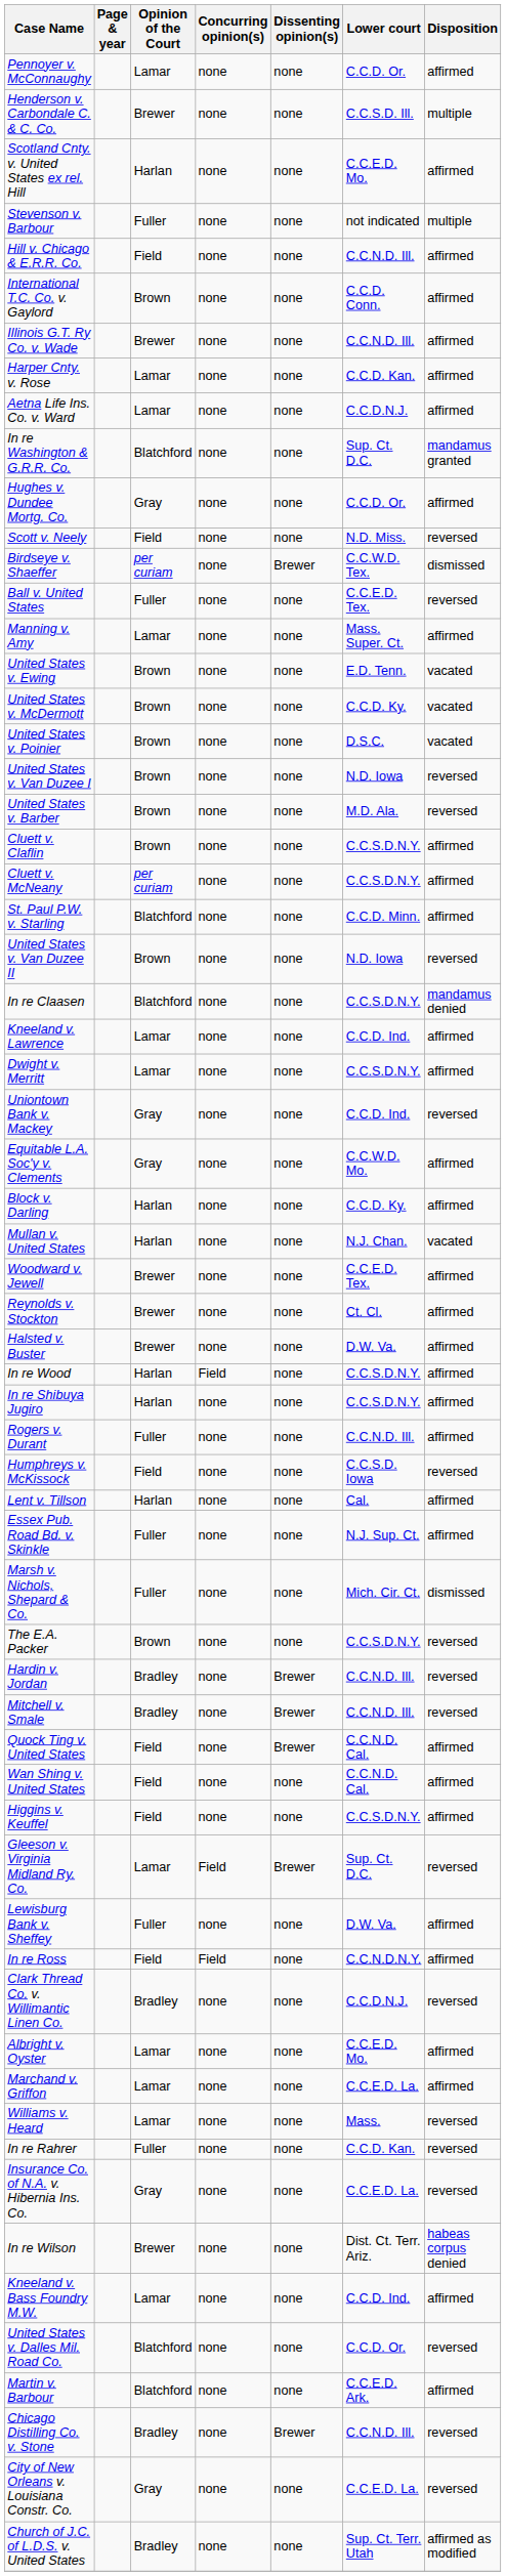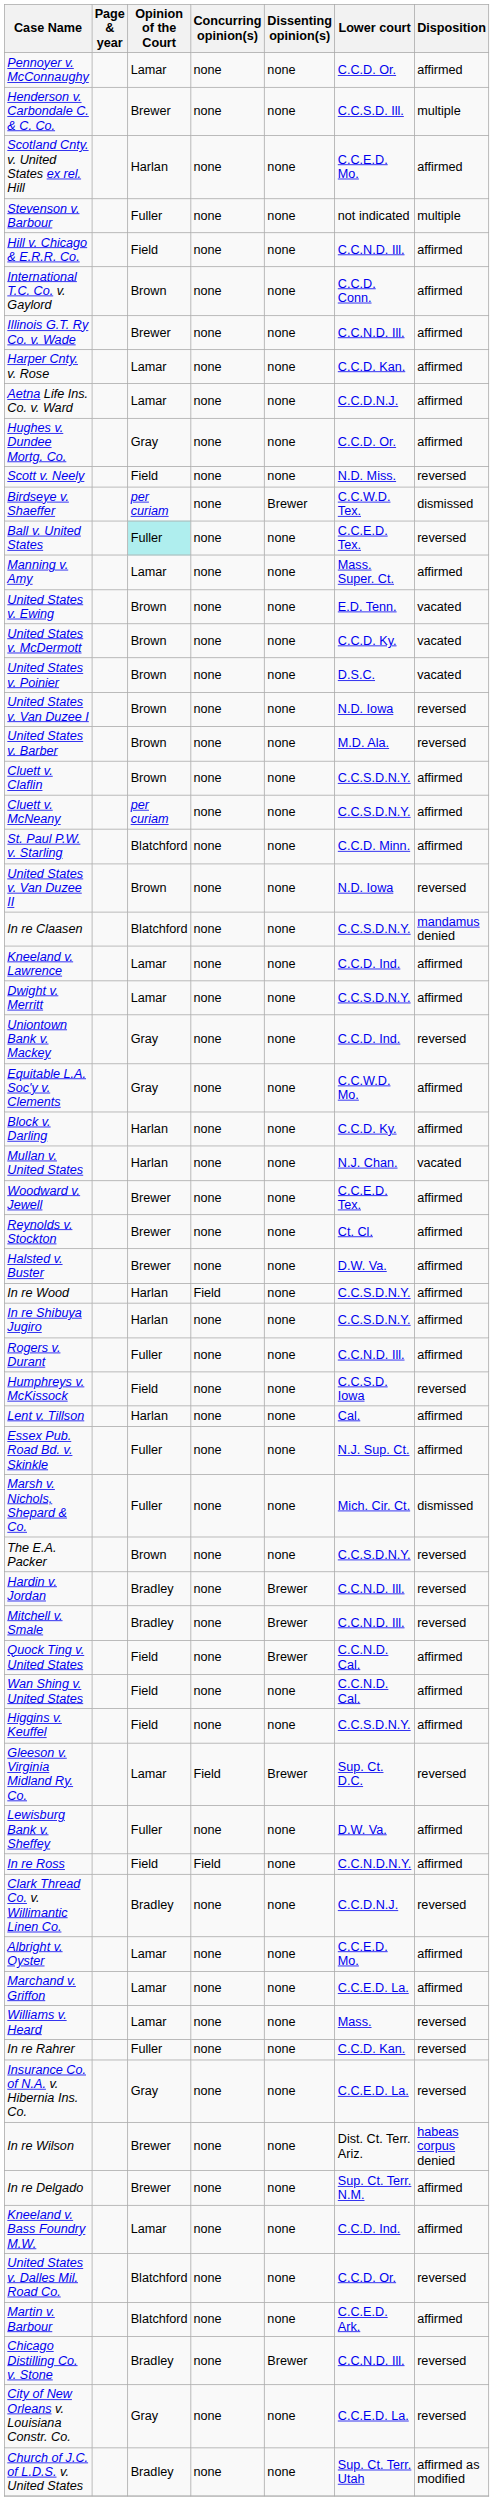- row: In re Washington & G.R.R. Co. | Blatchford | none | none | Sup. Ct. D.C. | mandamus granted
Ball v. United States | Opinion of the Court: no background -> paleturquoise background
+ row: In re Delgado | Brewer | none | none | Sup. Ct. Terr. N.M. | affirmed
